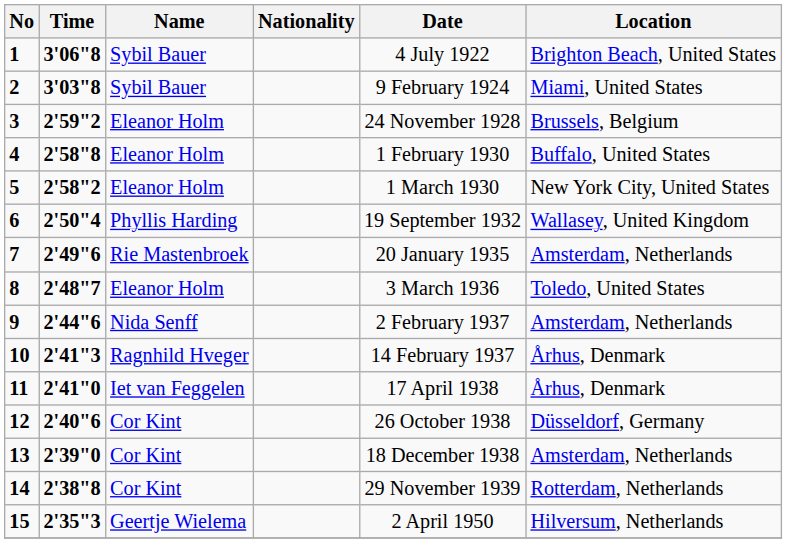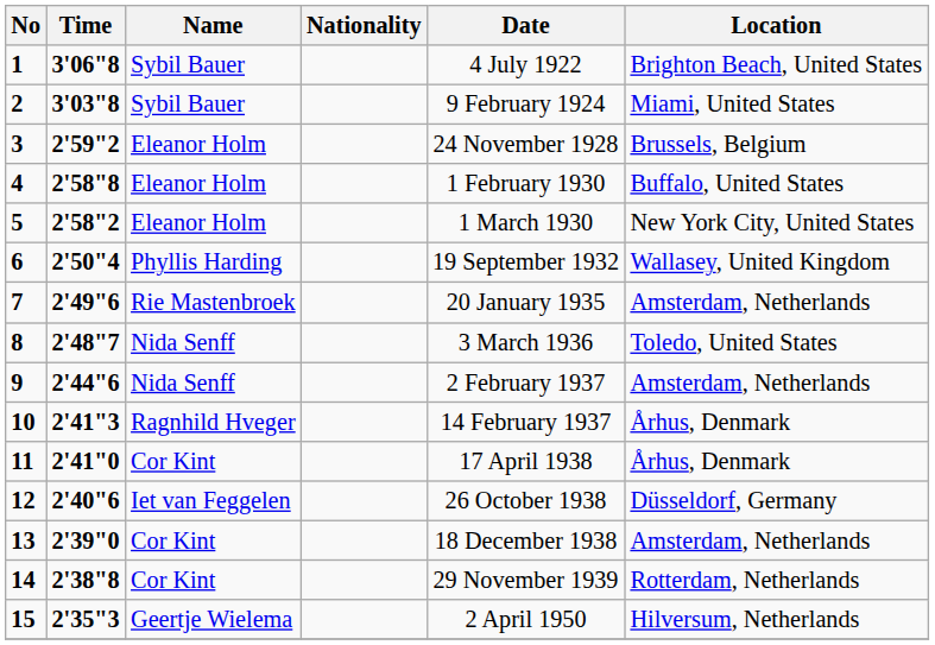8 | Name: Eleanor Holm -> Nida Senff
11 | Name: Iet van Feggelen -> Cor Kint
12 | Name: Cor Kint -> Iet van Feggelen
